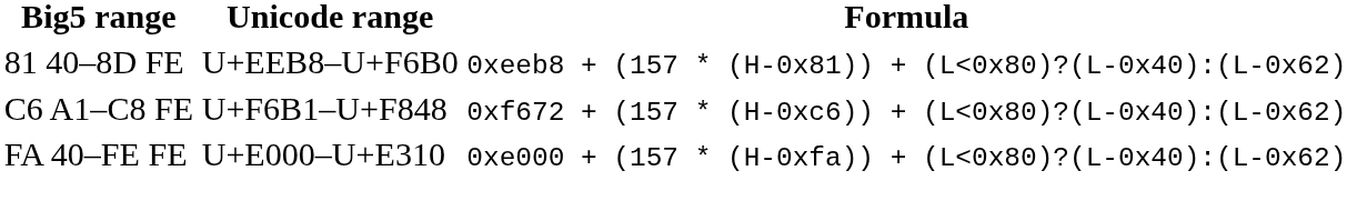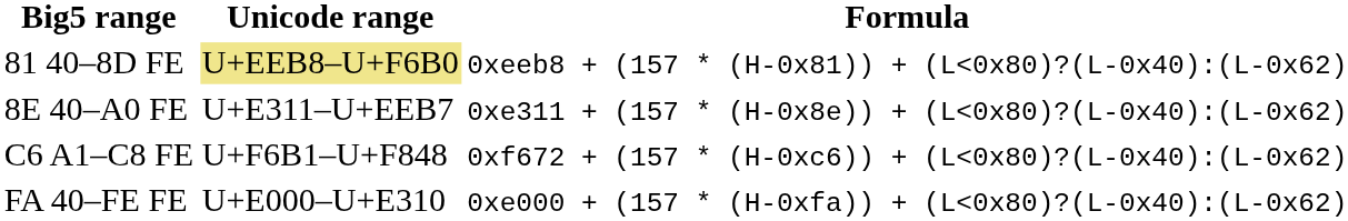81 40–8D FE | Unicode range: no background -> khaki background
+ row: 8E 40–A0 FE | U+E311–U+EEB7 | 0xe311 + (157 * (H-0x8e)) + (L<0x80)?(L-0x40):(L-0x62)
